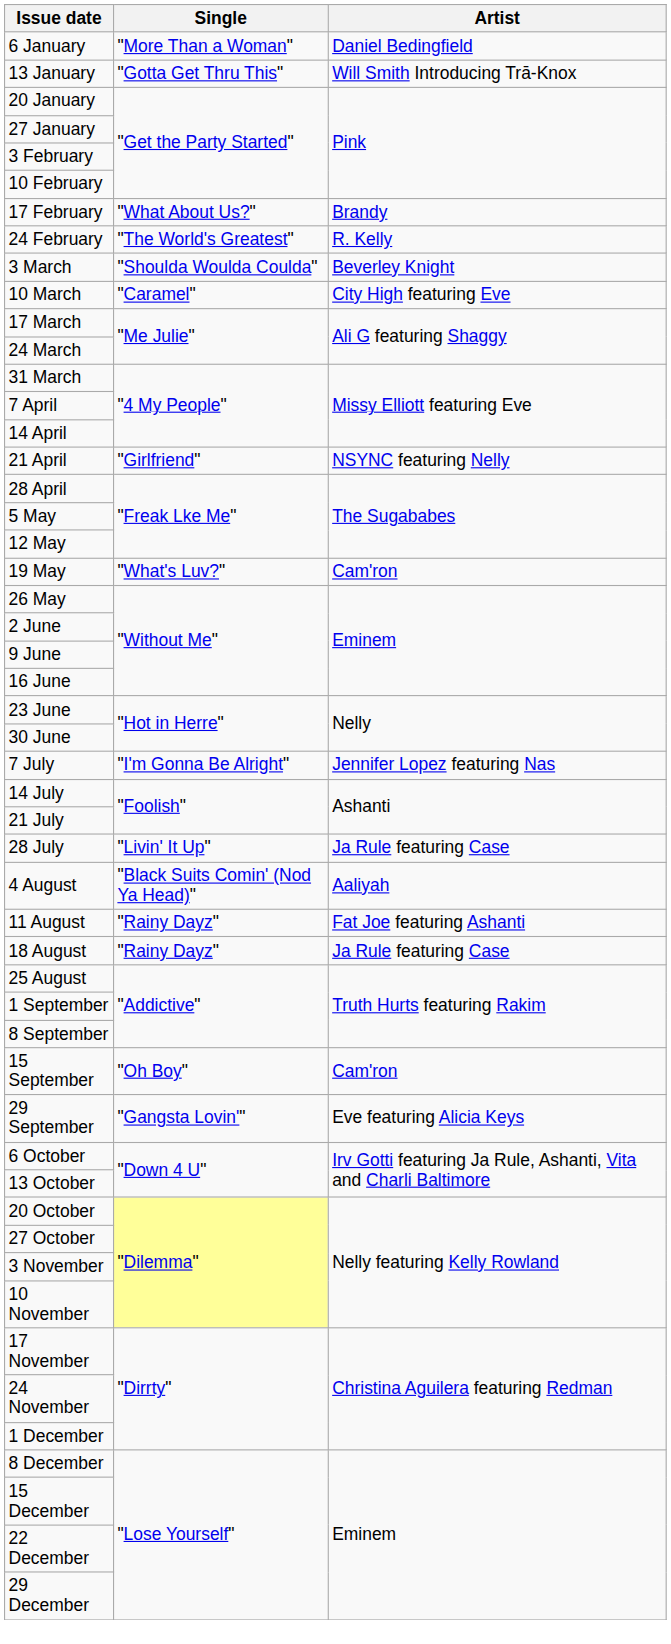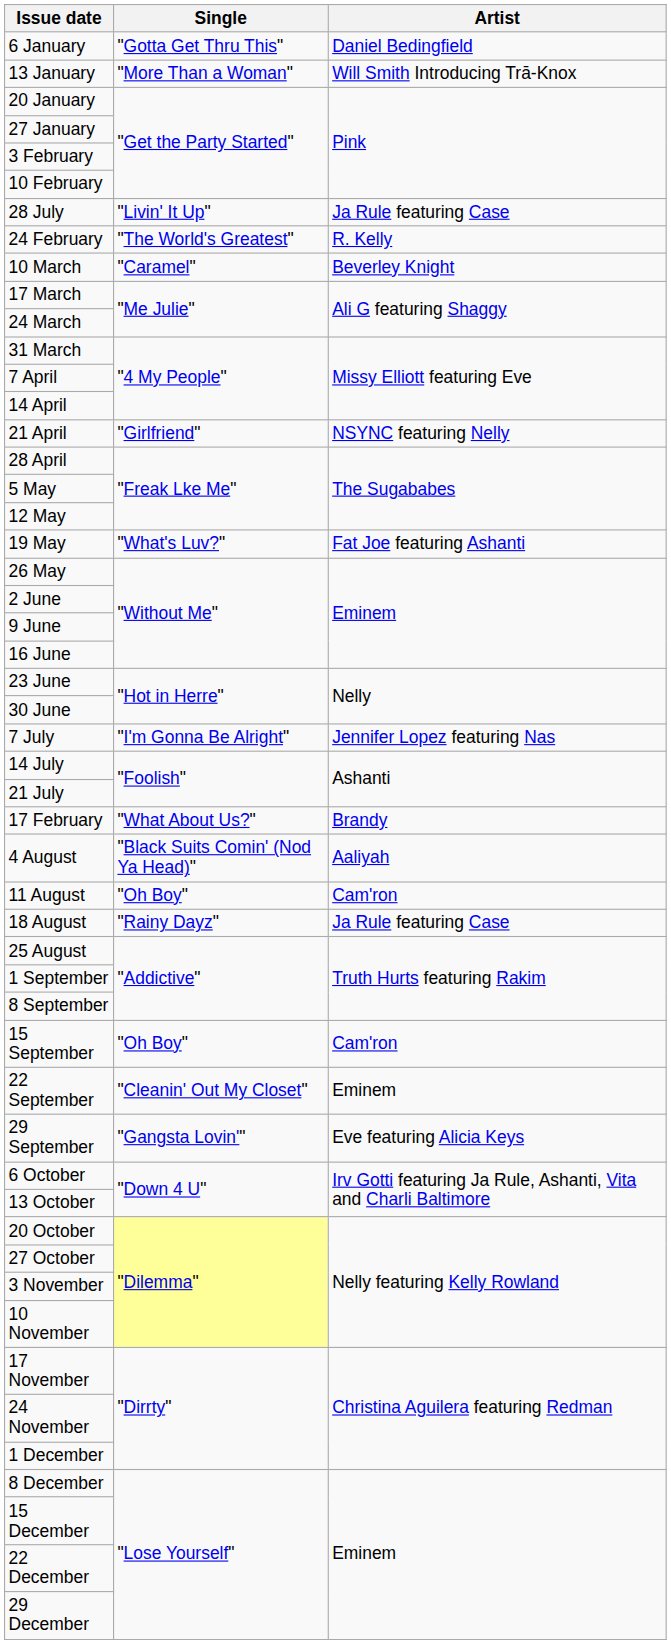6 January | Single: "More Than a Woman" -> "Gotta Get Thru This"
13 January | Single: "Gotta Get Thru This" -> "More Than a Woman"
rows swapped: 17 February <-> 28 July
- row: 3 March | "Shoulda Woulda Coulda" | Beverley Knight
10 March | Artist: City High featuring Eve -> Beverley Knight
19 May | Artist: Cam'ron -> Fat Joe featuring Ashanti
11 August | Single: "Rainy Dayz" -> "Oh Boy"
11 August | Artist: Fat Joe featuring Ashanti -> Cam'ron
+ row: 22 September | "Cleanin' Out My Closet" | Eminem
